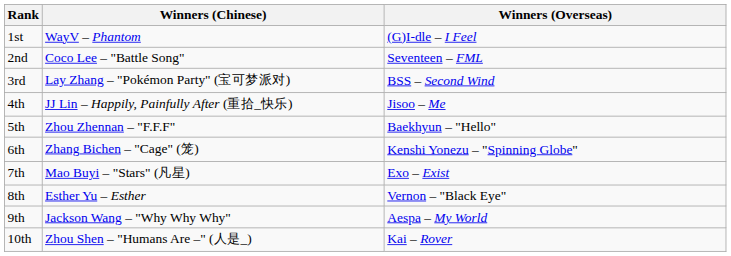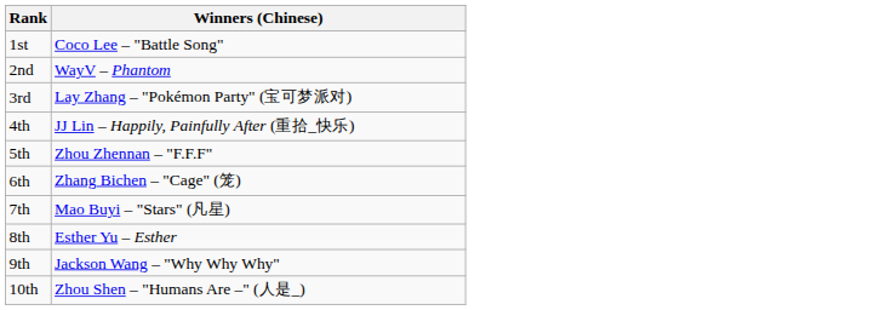- column: Winners (Overseas) | (G)I-dle – I Feel | Seventeen – FML | BSS – Second Wind | Jisoo – Me | Baekhyun – "Hello" | Kenshi Yonezu – "Spinning Globe" | Exo – Exist | Vernon – "Black Eye" | Aespa – My World | Kai – Rover
1st | Winners (Chinese): WayV – Phantom -> Coco Lee – "Battle Song"
2nd | Winners (Chinese): Coco Lee – "Battle Song" -> WayV – Phantom
